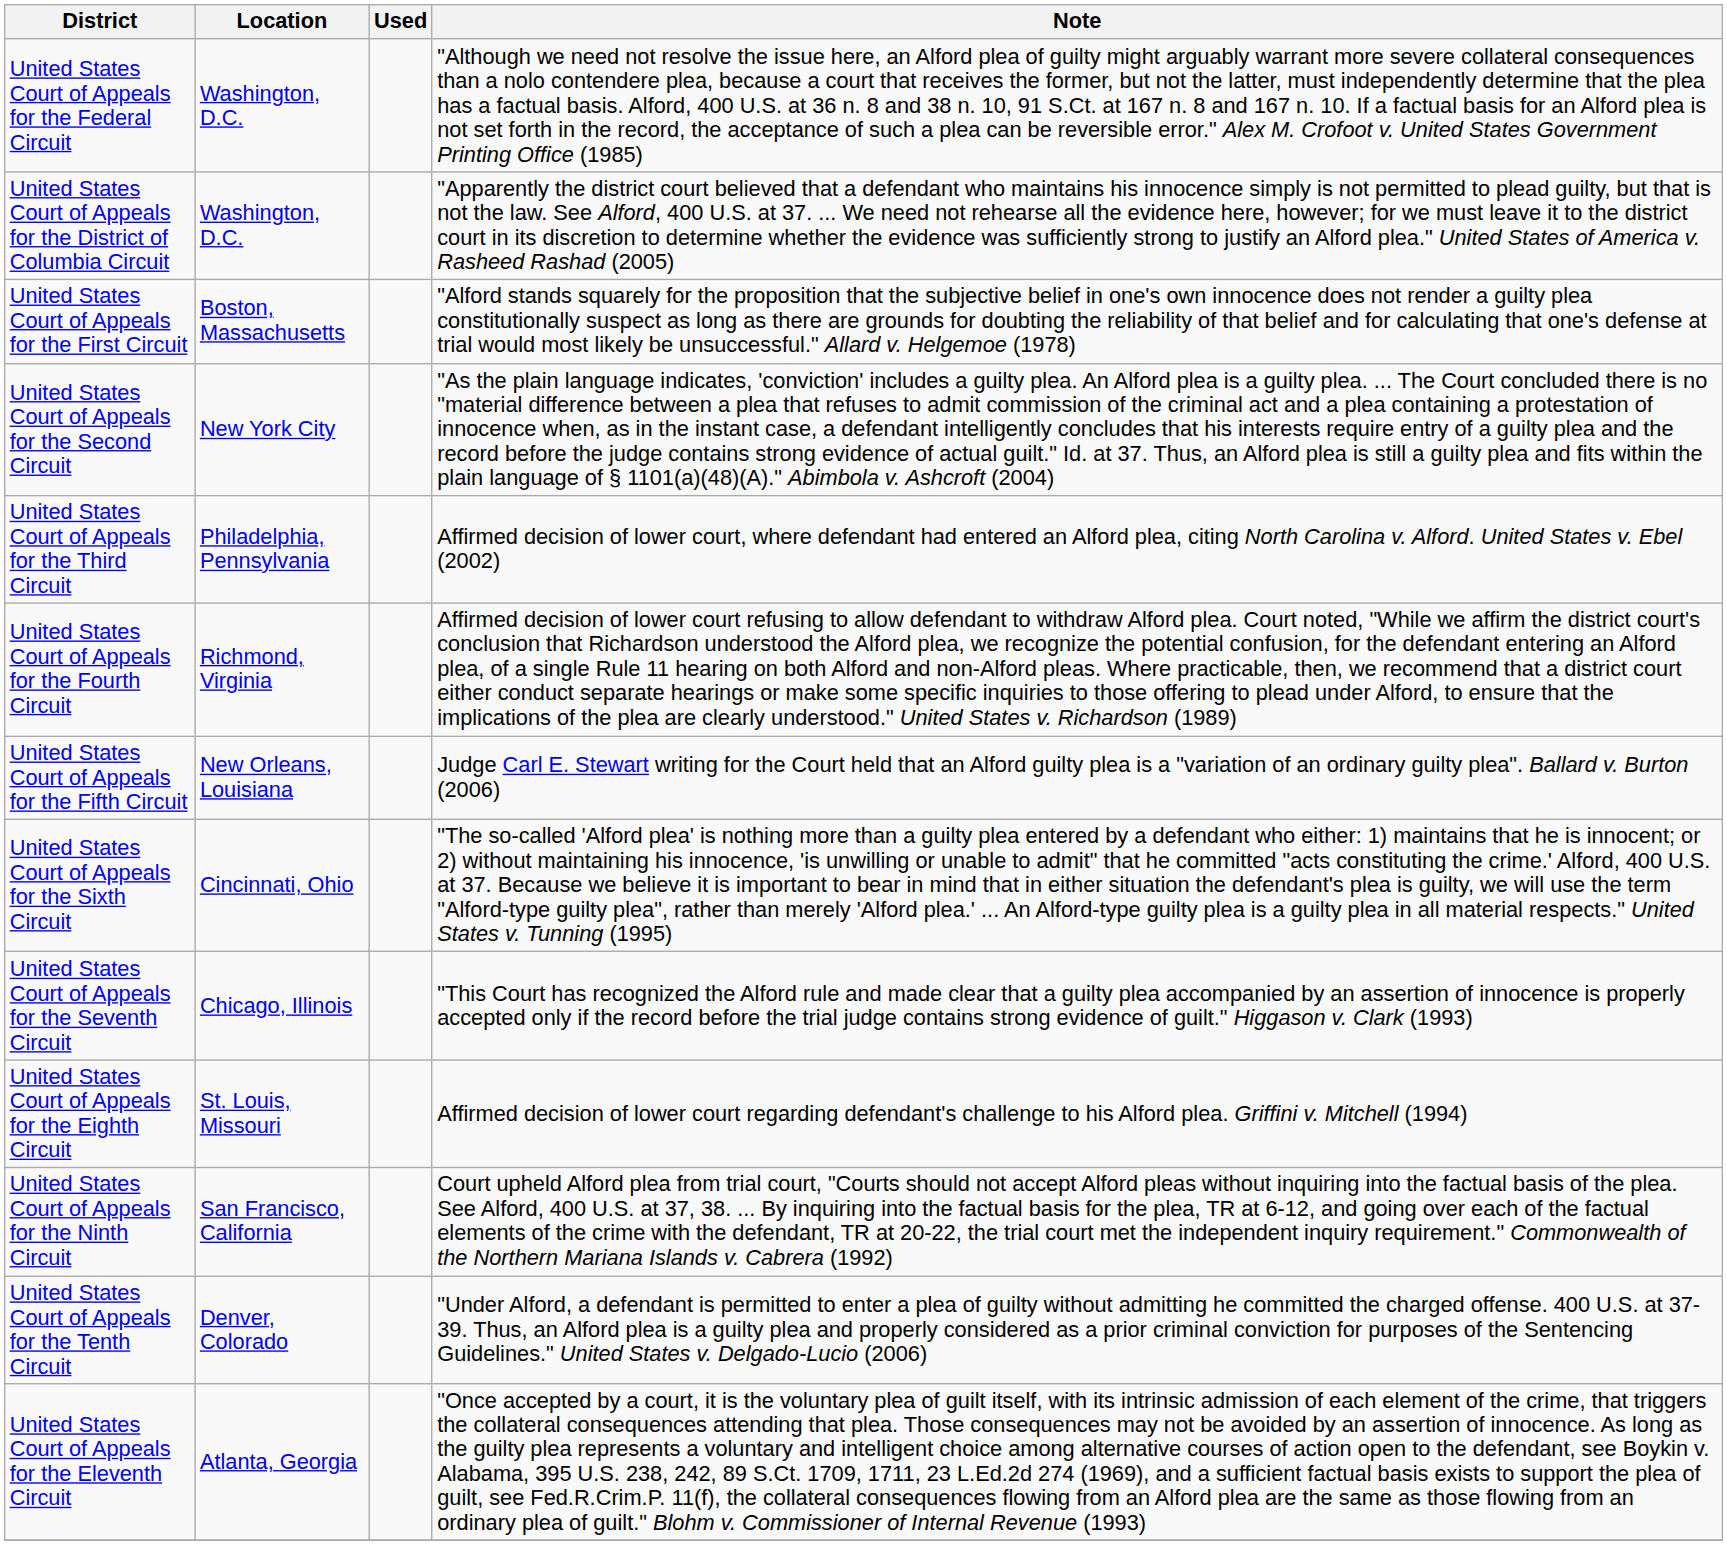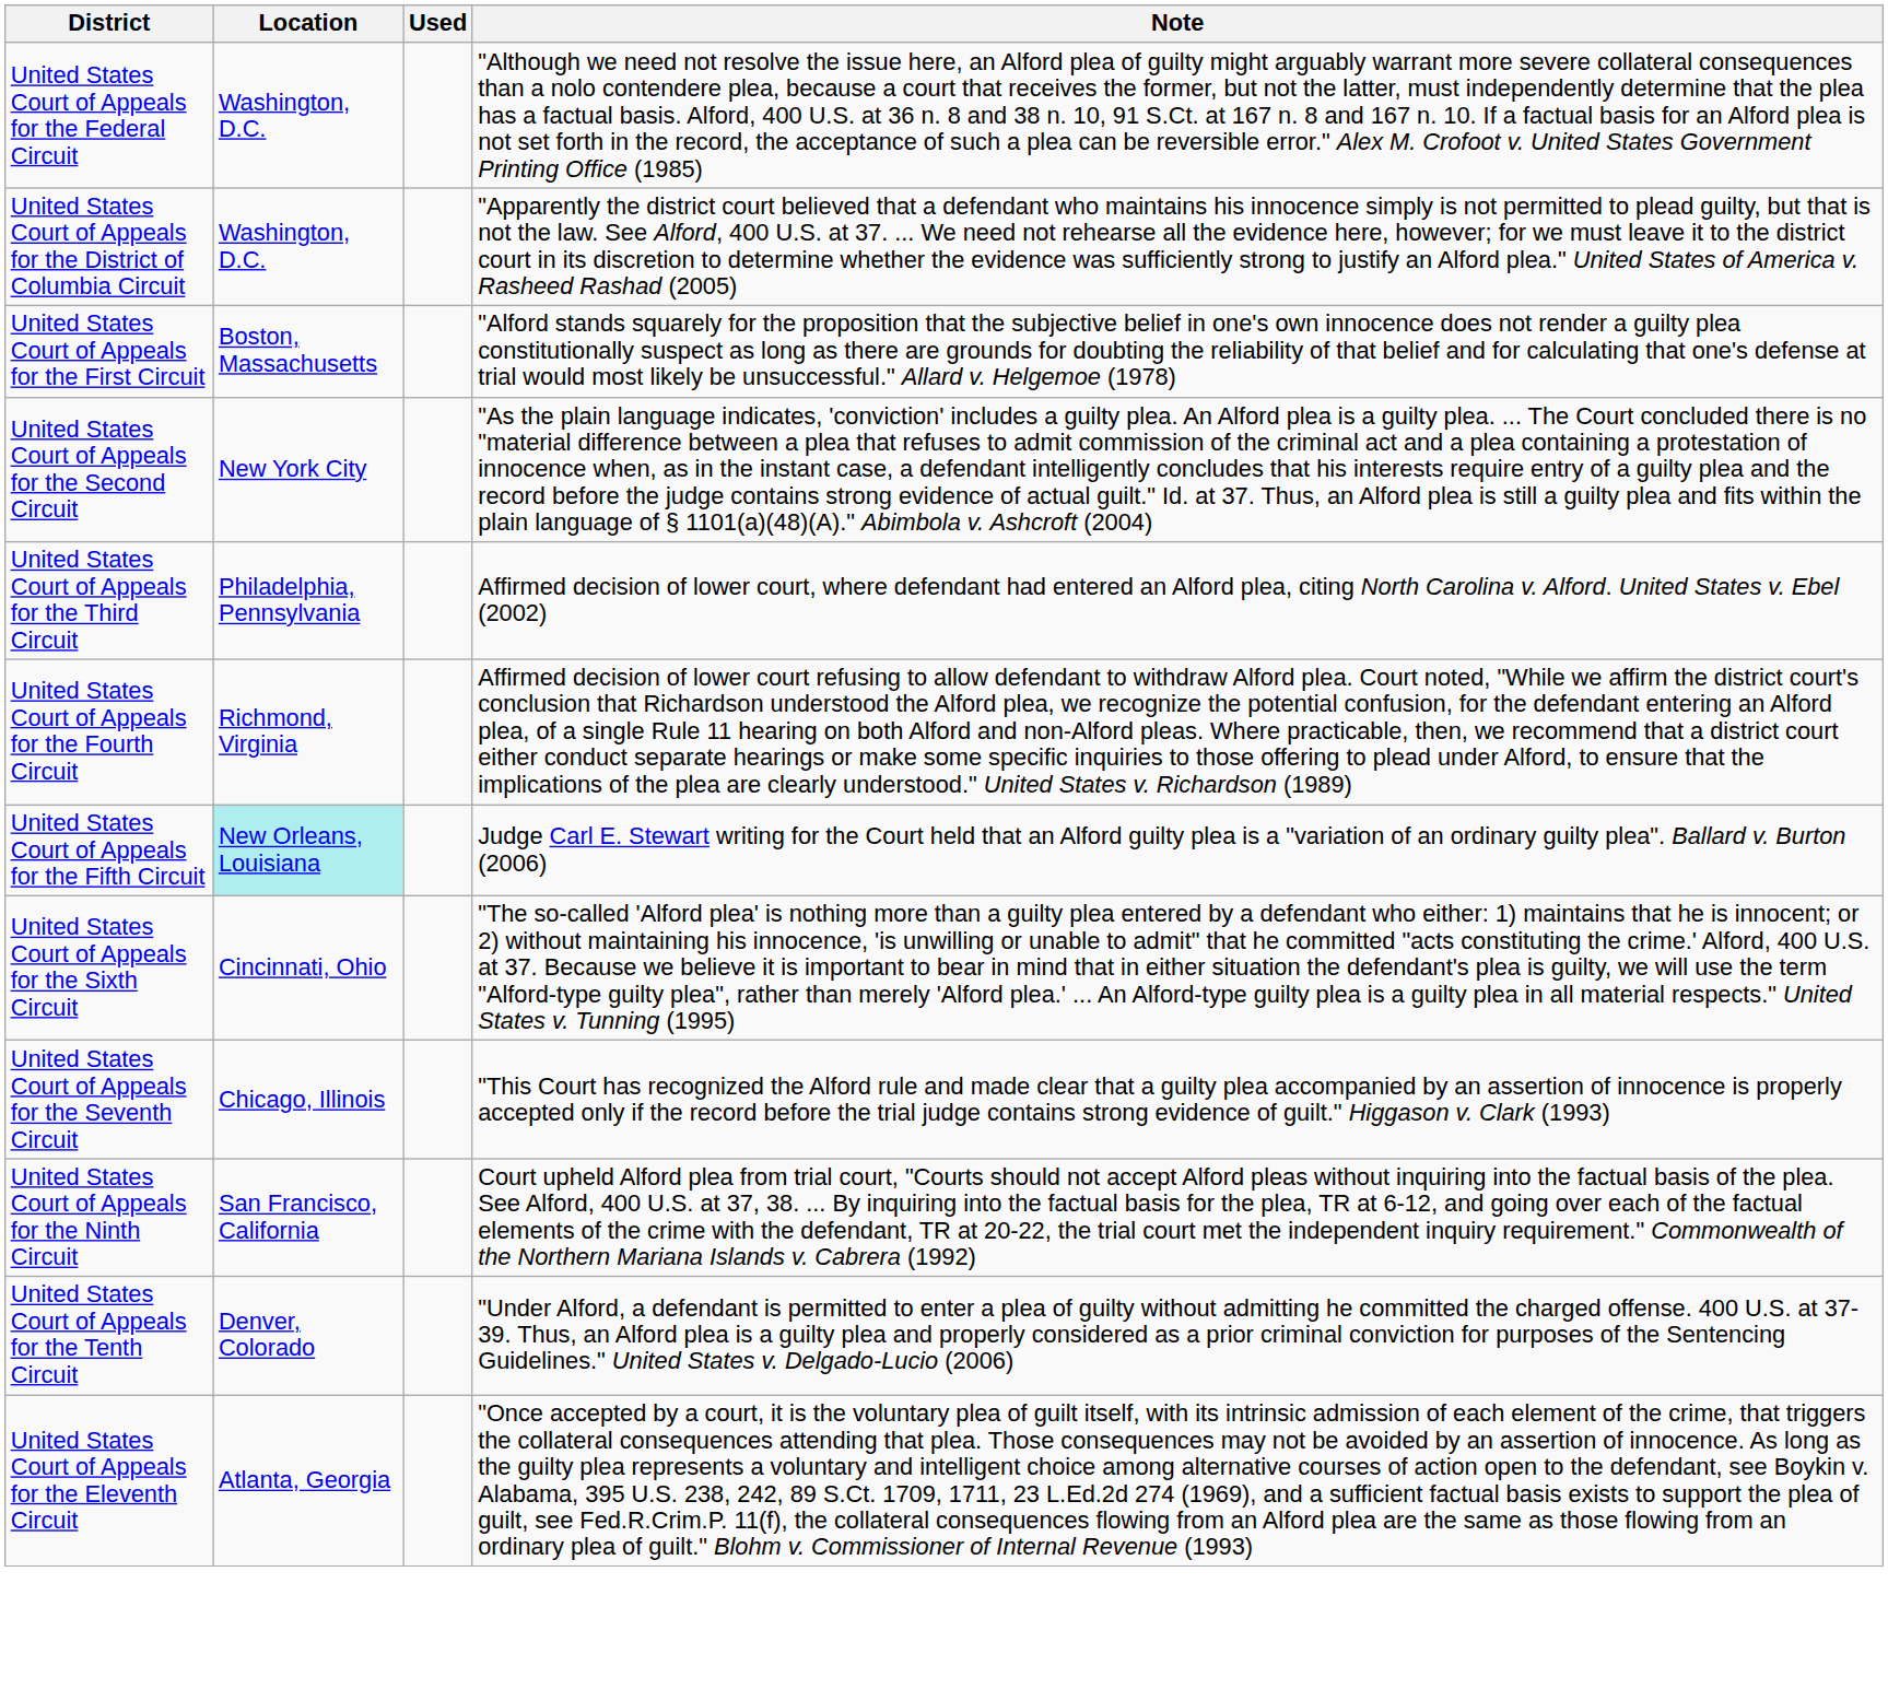United States Court of Appeals for the Fifth Circuit | Location: no background -> paleturquoise background
- row: United States Court of Appeals for the Eighth Circuit | St. Louis, Missouri | Affirmed decision of lower court regarding defendant's challenge to his Alford plea. Griffini v. Mitchell (1994)
